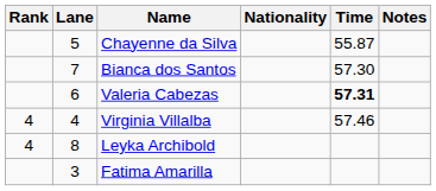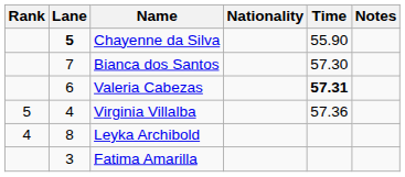Chayenne da Silva | Lane: normal -> bold
Chayenne da Silva | Time: 55.87 -> 55.90
Virginia Villalba | Rank: 4 -> 5
Virginia Villalba | Time: 57.46 -> 57.36
